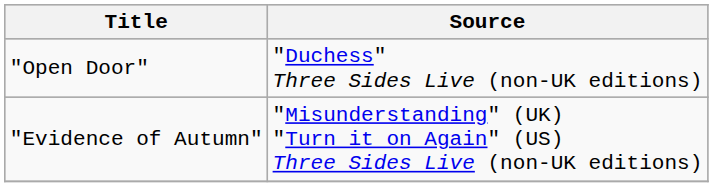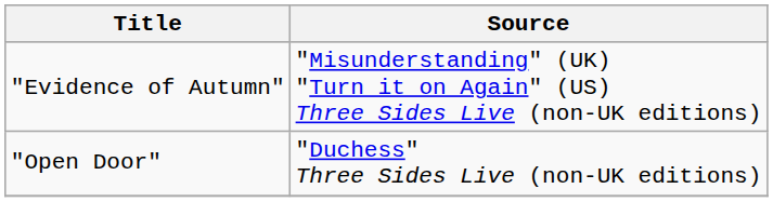rows swapped: "Evidence of Autumn" <-> "Open Door"
